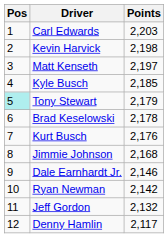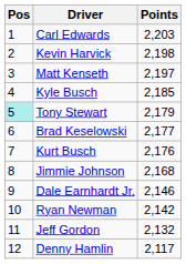Brad Keselowski | Points: 2,178 -> 2,177
